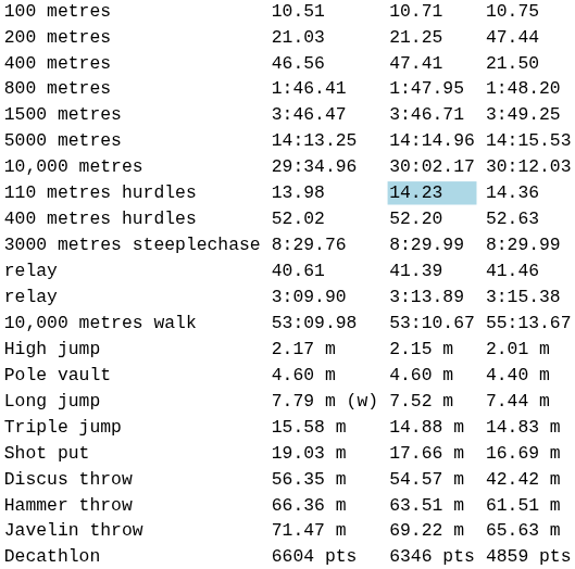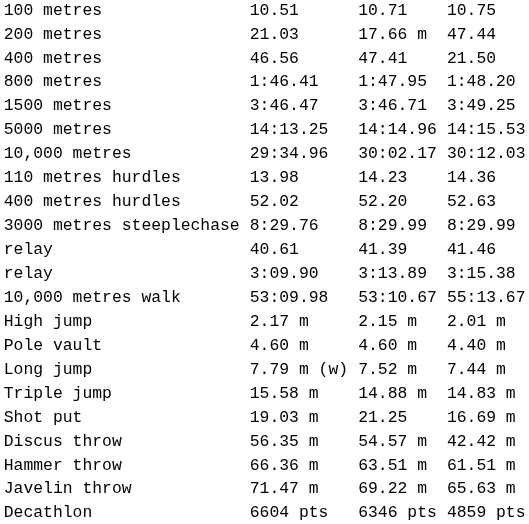200 metres | column 5: 21.25 -> 17.66 m
110 metres hurdles | column 5: lightblue background -> no background
Shot put | column 5: 17.66 m -> 21.25
